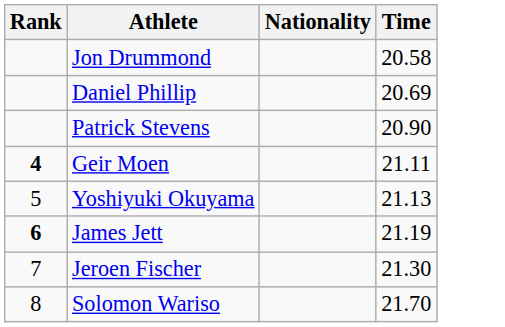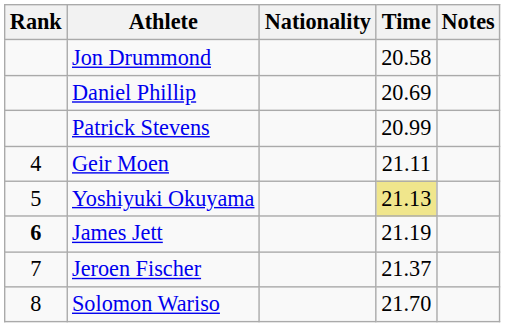+ column: Notes
Patrick Stevens | Time: 20.90 -> 20.99
Geir Moen | Rank: bold -> normal
Yoshiyuki Okuyama | Time: no background -> khaki background
Jeroen Fischer | Time: 21.30 -> 21.37
